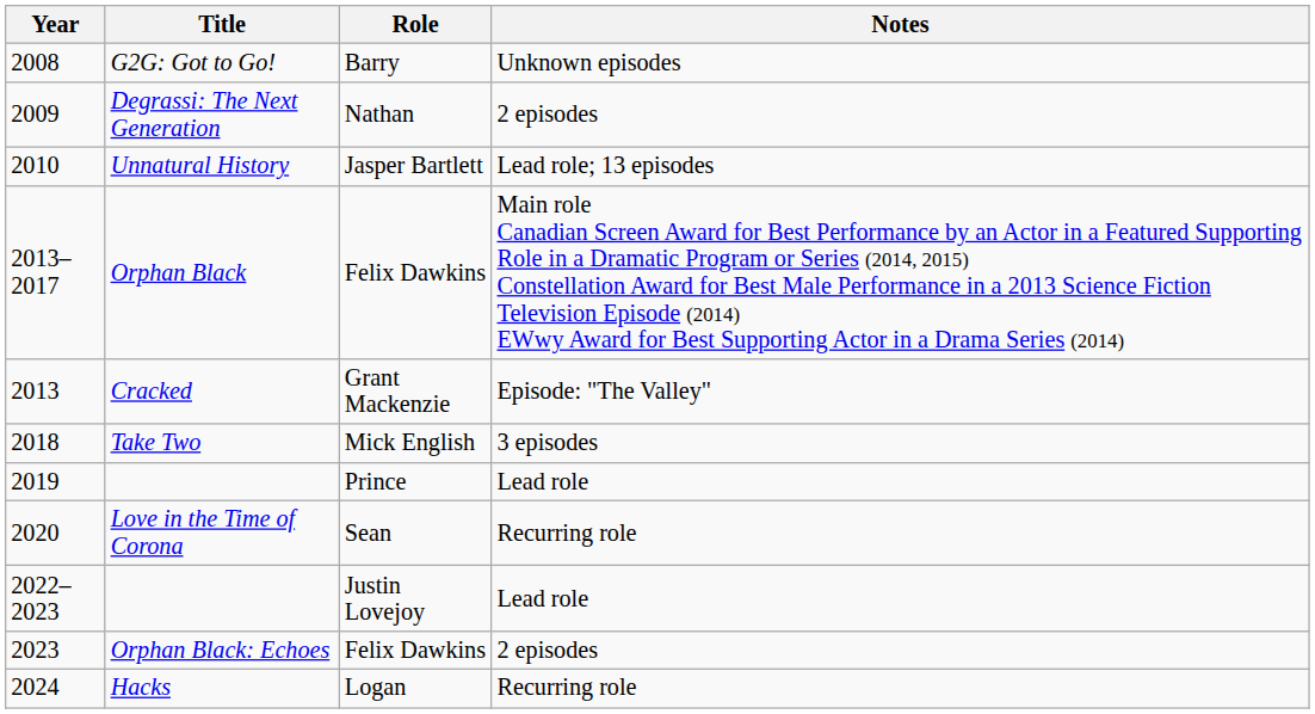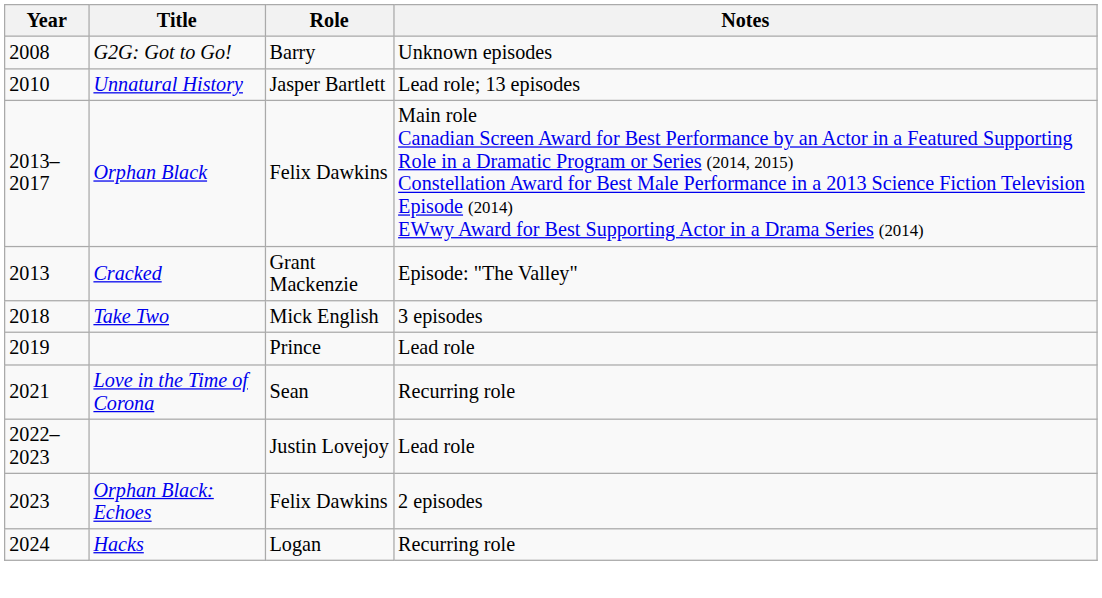- row: 2009 | Degrassi: The Next Generation | Nathan | 2 episodes
Love in the Time of Corona | Year: 2020 -> 2021
